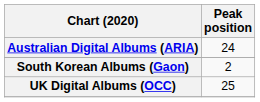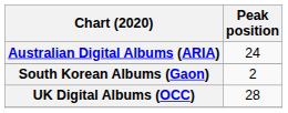UK Digital Albums (OCC) | Peak position: 25 -> 28
